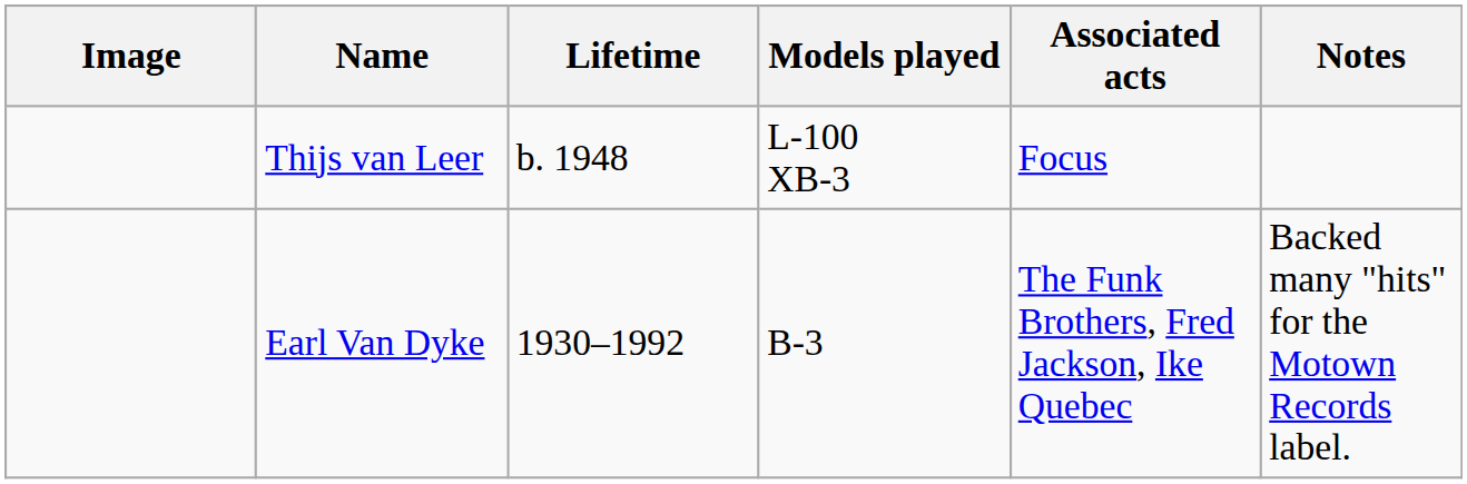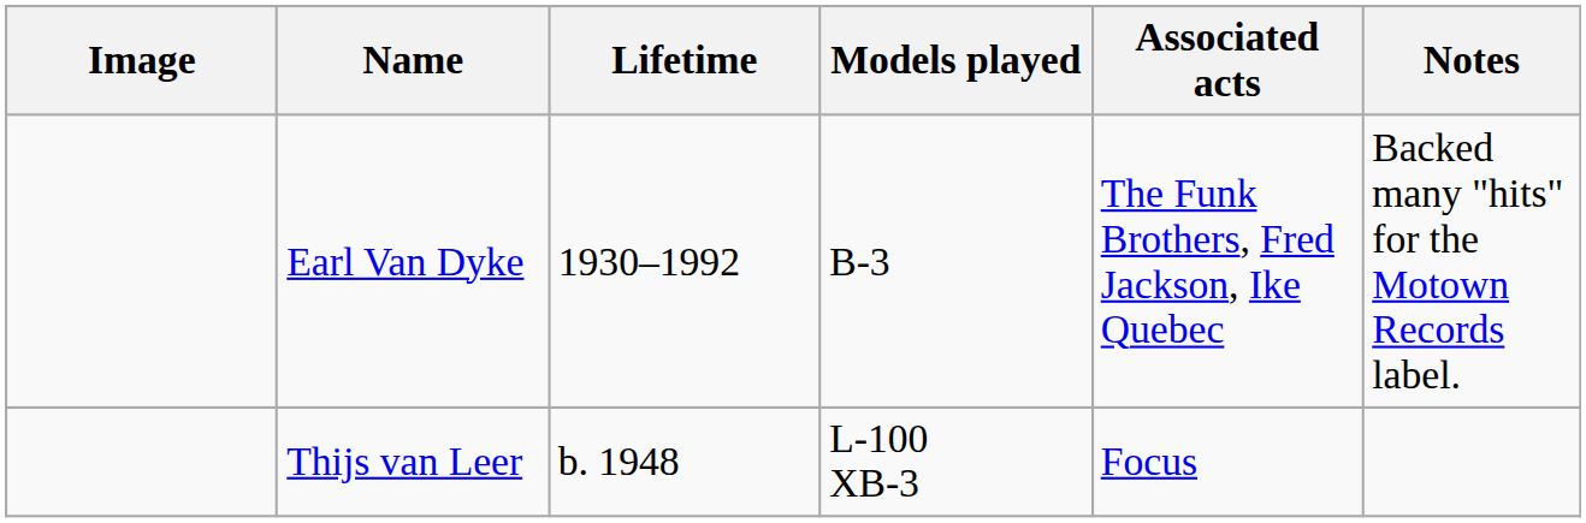rows swapped: Earl Van Dyke <-> Thijs van Leer
